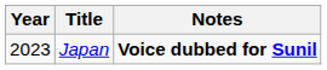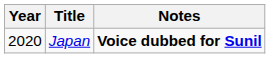Japan | Year: 2023 -> 2020
